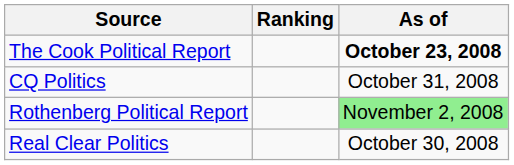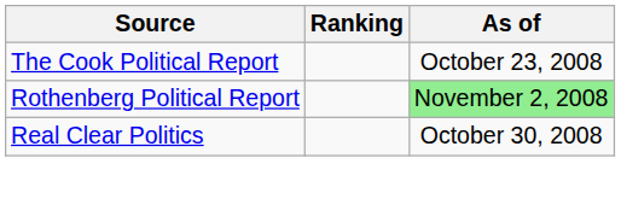The Cook Political Report | As of: bold -> normal
- row: CQ Politics | October 31, 2008
